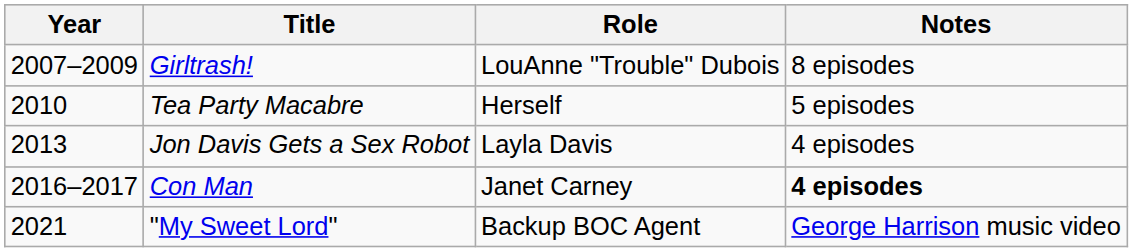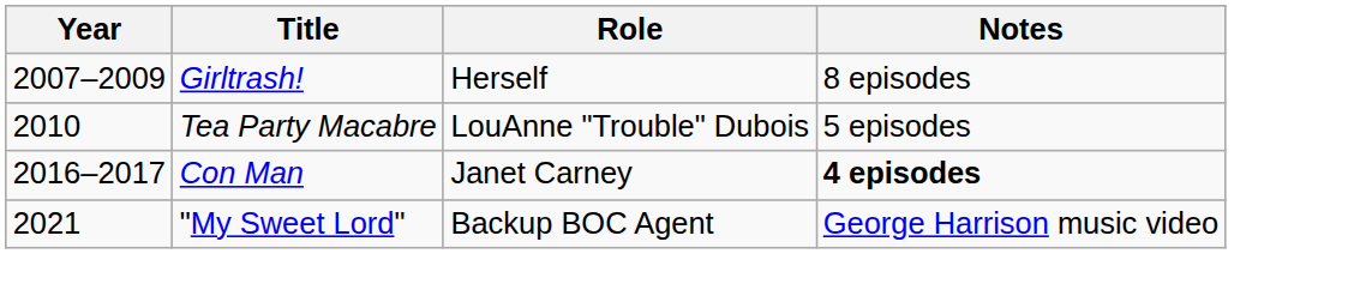Girltrash! | Role: LouAnne "Trouble" Dubois -> Herself
Tea Party Macabre | Role: Herself -> LouAnne "Trouble" Dubois
- row: 2013 | Jon Davis Gets a Sex Robot | Layla Davis | 4 episodes
